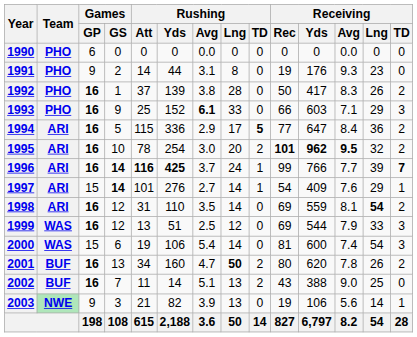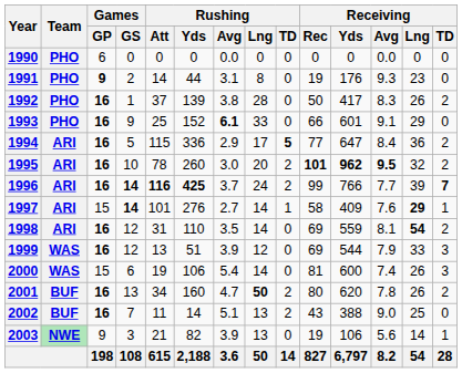1991 | Games / GP: normal -> bold
1993 | Receiving / Yds: 603 -> 601
1993 | Receiving / Avg: 7.1 -> 9.1
1993 | Receiving / TD: 3 -> 0
1995 | Rushing / Yds: 254 -> 260
1996 | Rushing / TD: 1 -> 2
1997 | Receiving / Rec: 54 -> 58
1997 | Receiving / Lng: normal -> bold
1999 | Rushing / Avg: 2.5 -> 3.9
2000 | Receiving / Lng: 54 -> 26
